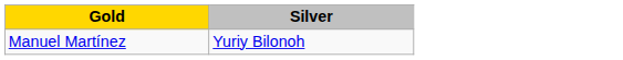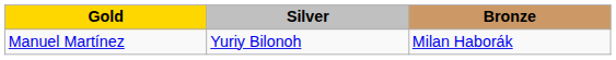+ column: Bronze | Milan Haborák
